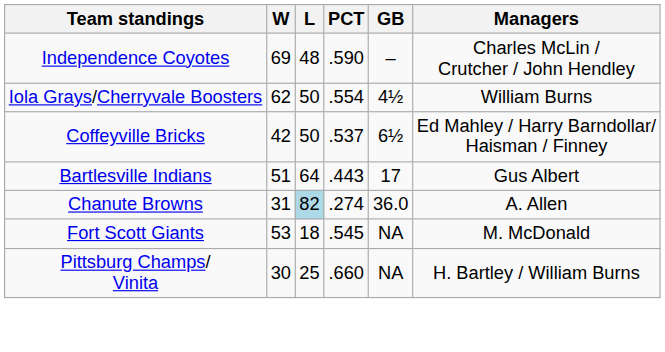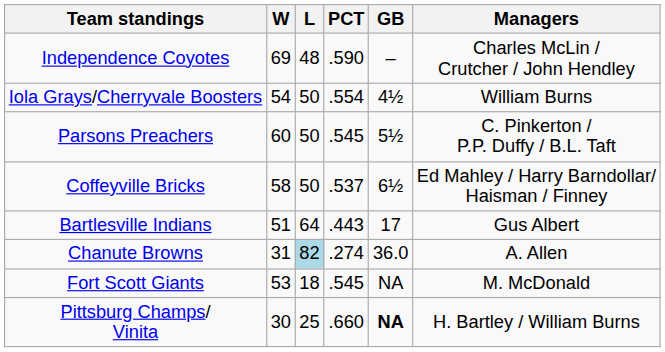Iola Grays/Cherryvale Boosters | W: 62 -> 54
+ row: Parsons Preachers | 60 | 50 | .545 | 5½ | C. Pinkerton / P.P. Duffy / B.L. Taft
Coffeyville Bricks | W: 42 -> 58
Pittsburg Champs/ Vinita | GB: normal -> bold
